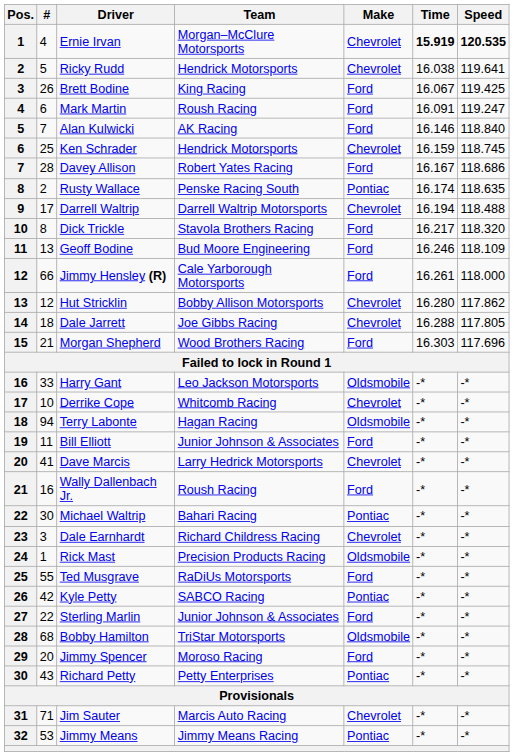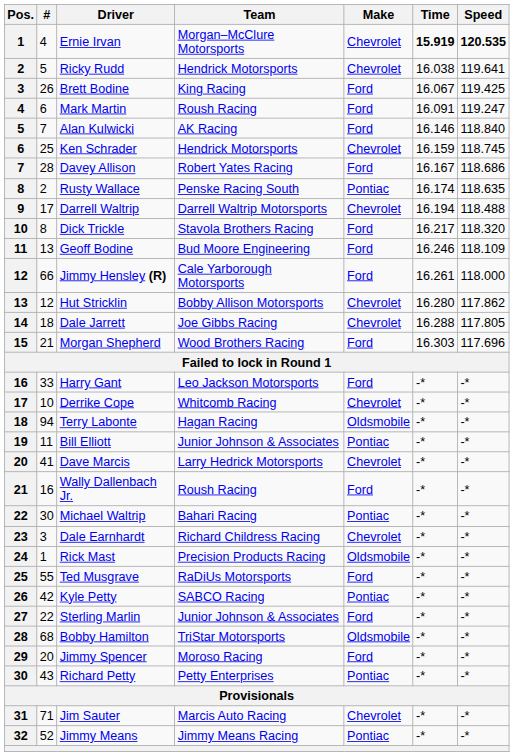Harry Gant | Make: Oldsmobile -> Ford
Bill Elliott | Make: Ford -> Pontiac
Jimmy Means | #: 53 -> 52
